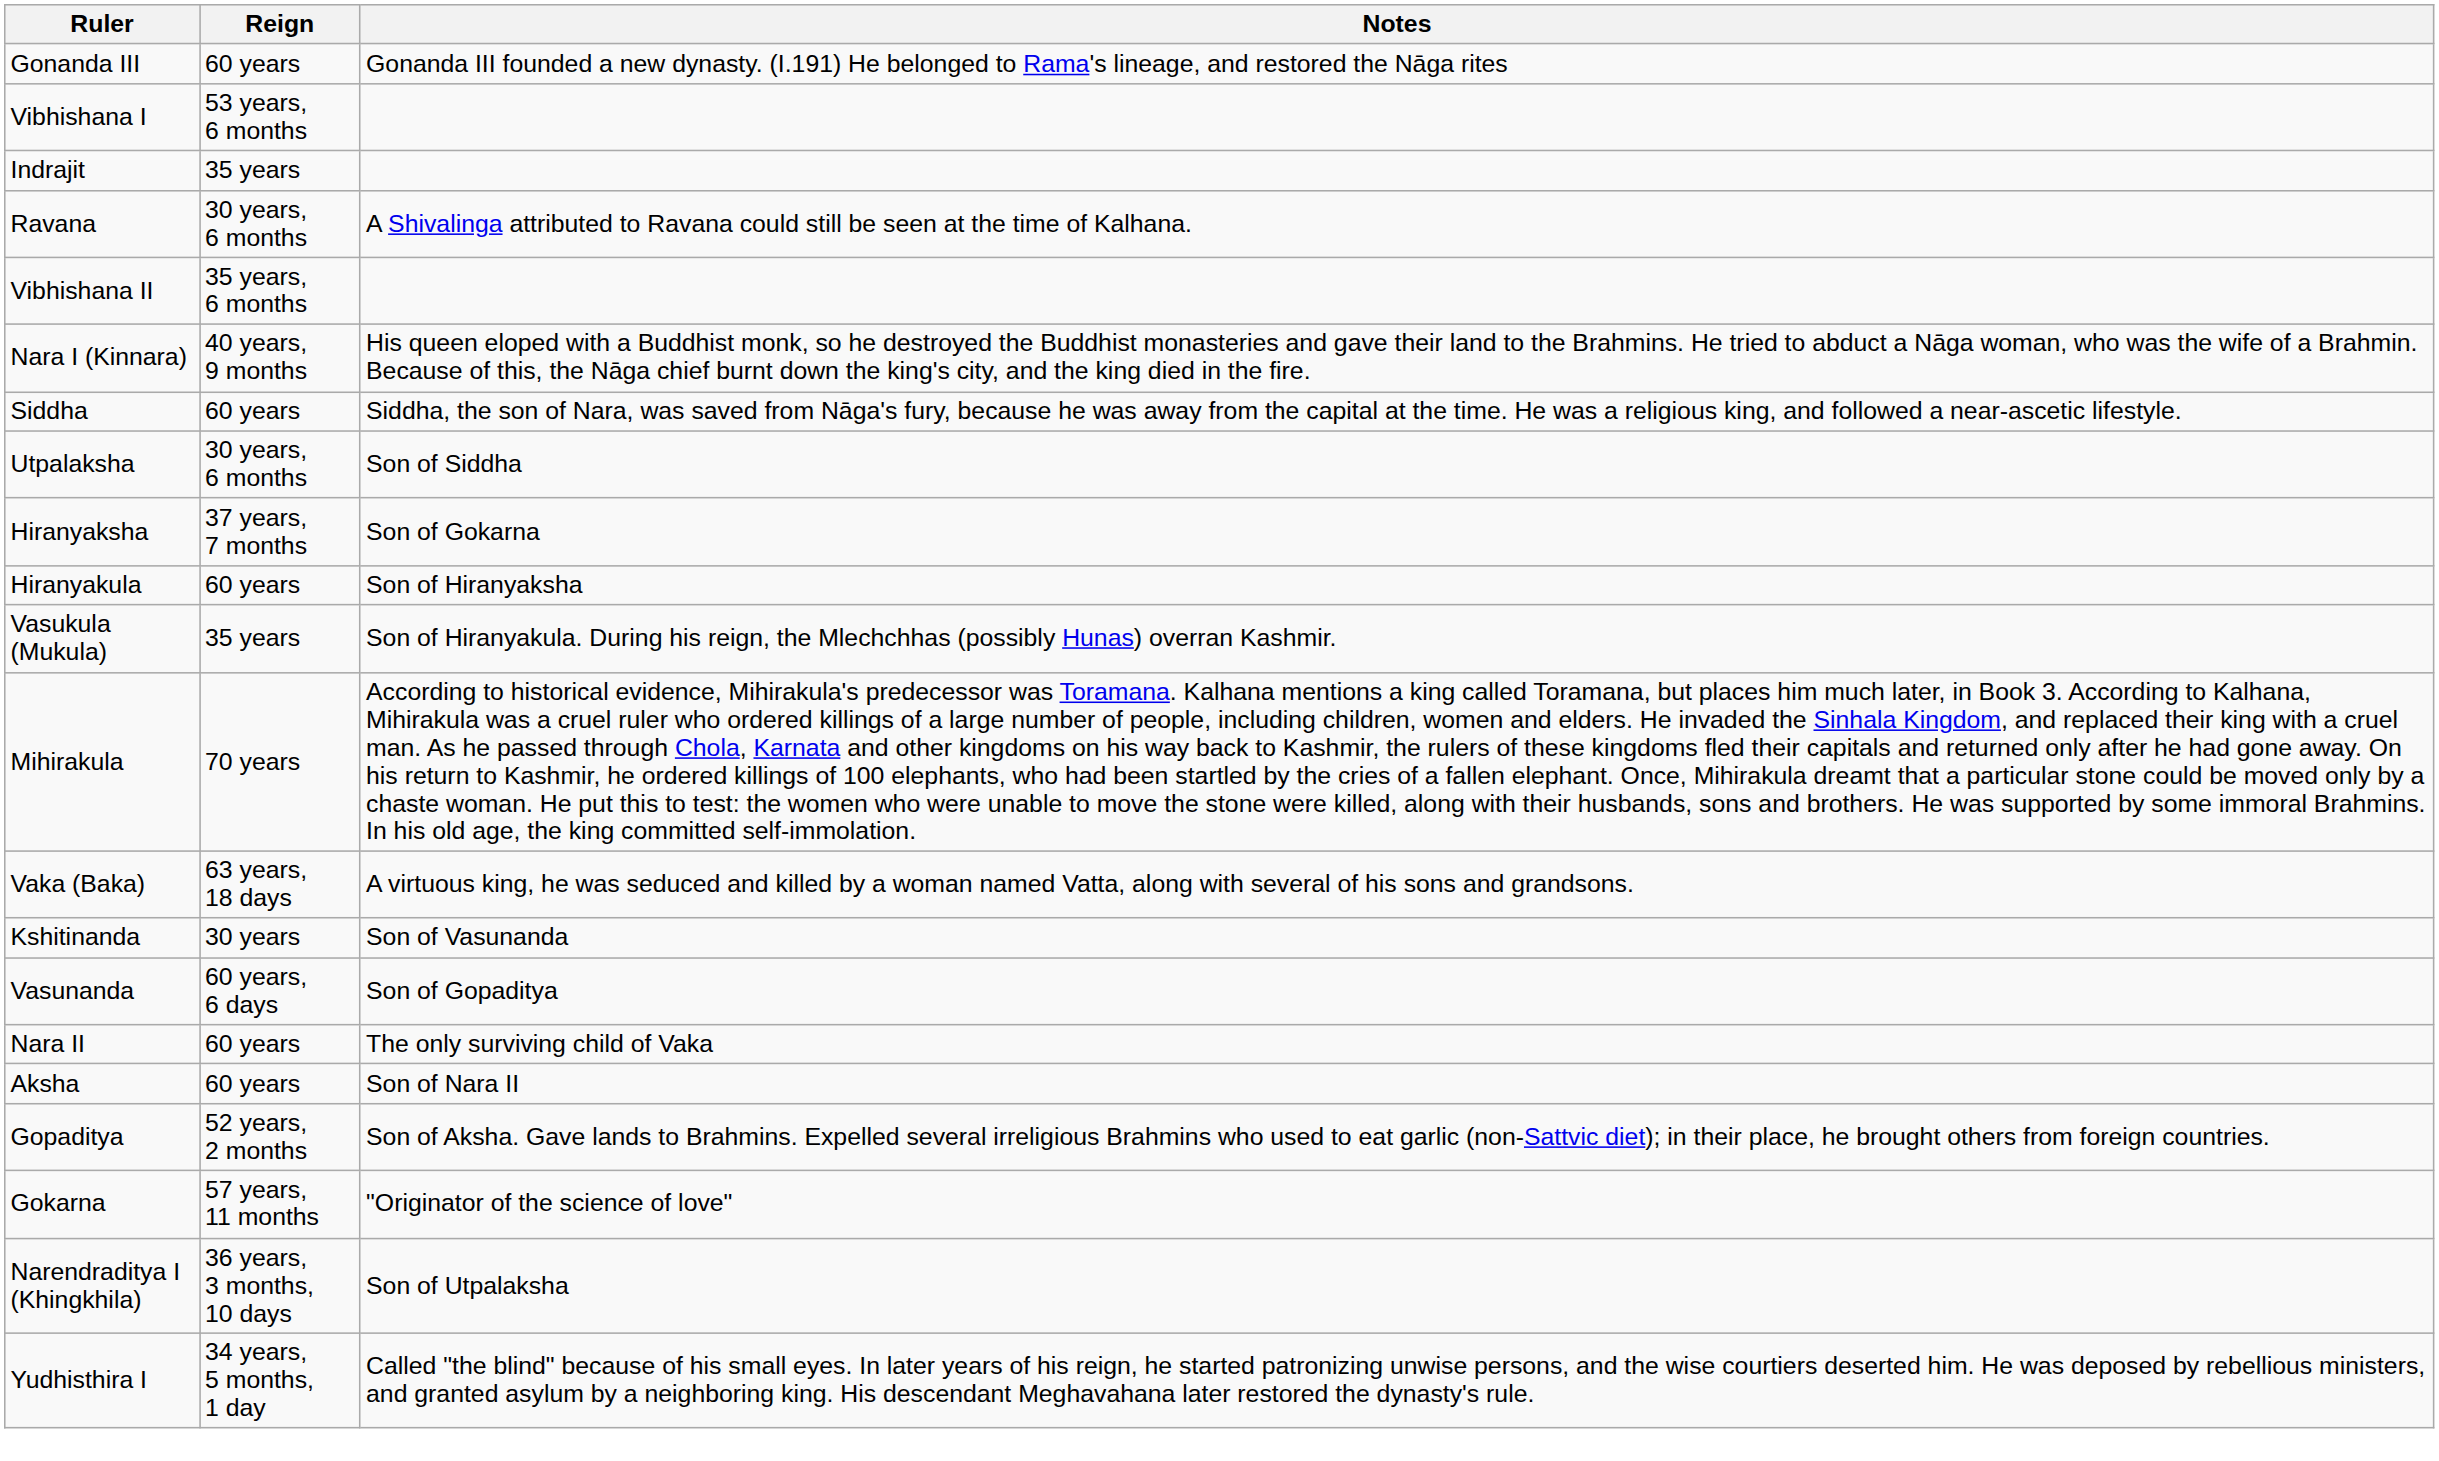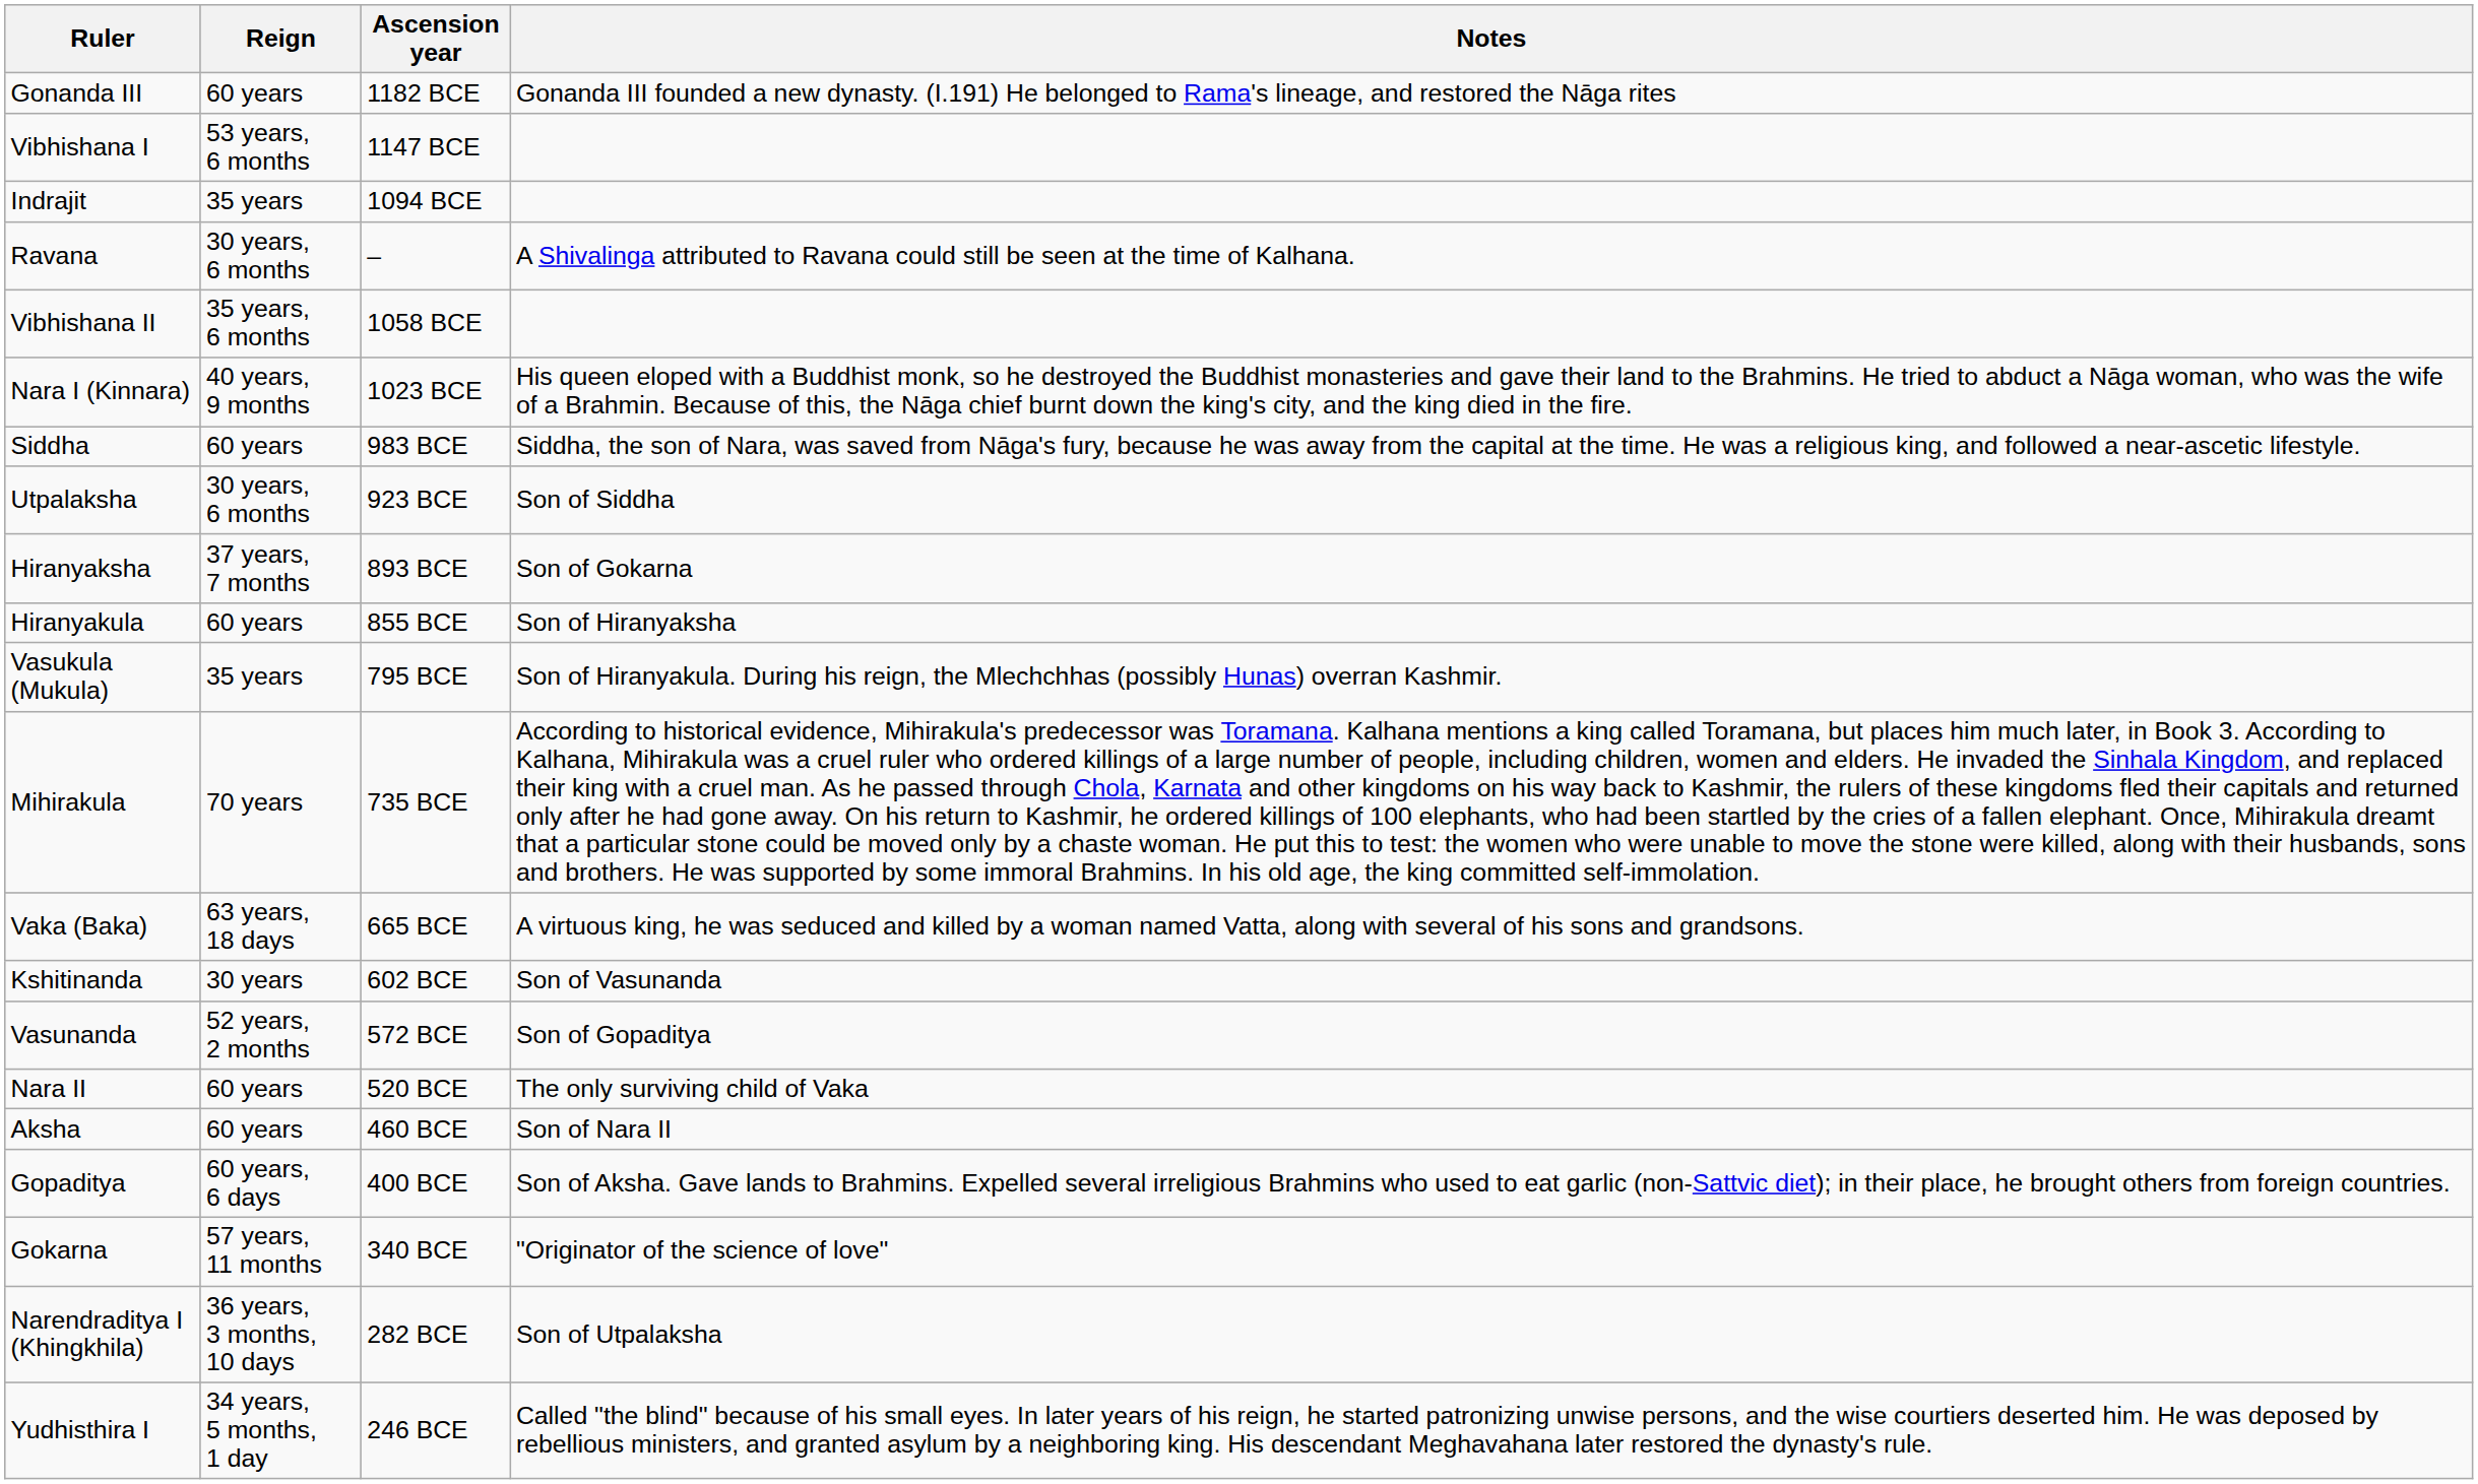+ column: Ascension year | 1182 BCE | 1147 BCE | 1094 BCE | – | 1058 BCE | 1023 BCE | 983 BCE | 923 BCE | 893 BCE | 855 BCE | 795 BCE | 735 BCE | 665 BCE | 602 BCE | 572 BCE | 520 BCE | 460 BCE | 400 BCE | 340 BCE | 282 BCE | 246 BCE
Vasunanda | Reign: 60 years, 6 days -> 52 years, 2 months
Gopaditya | Reign: 52 years, 2 months -> 60 years, 6 days
